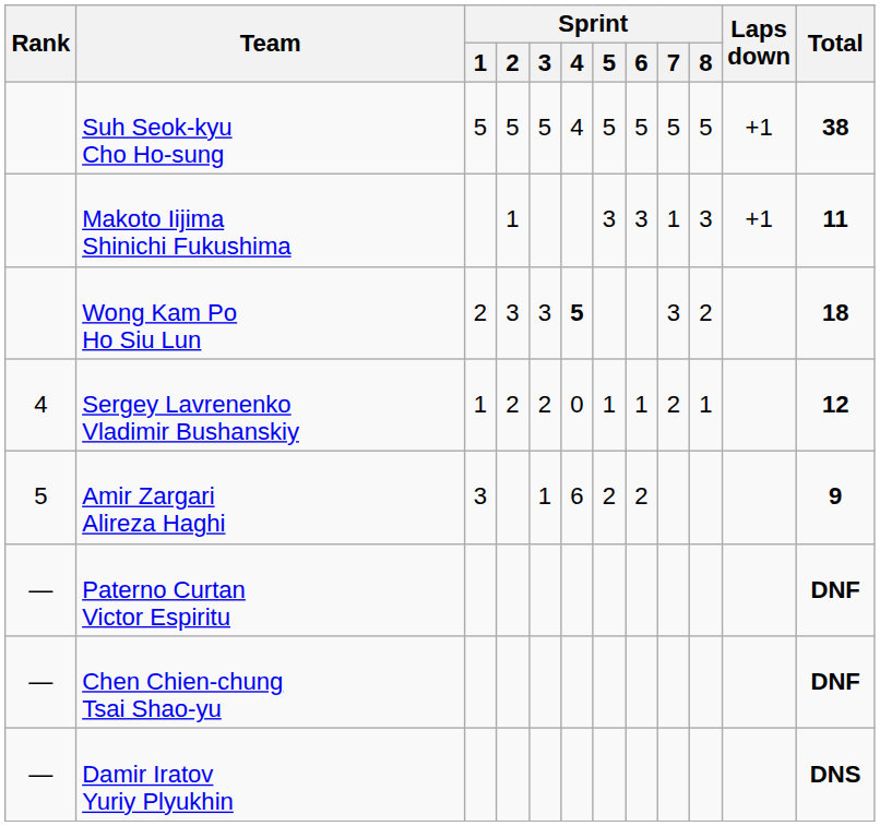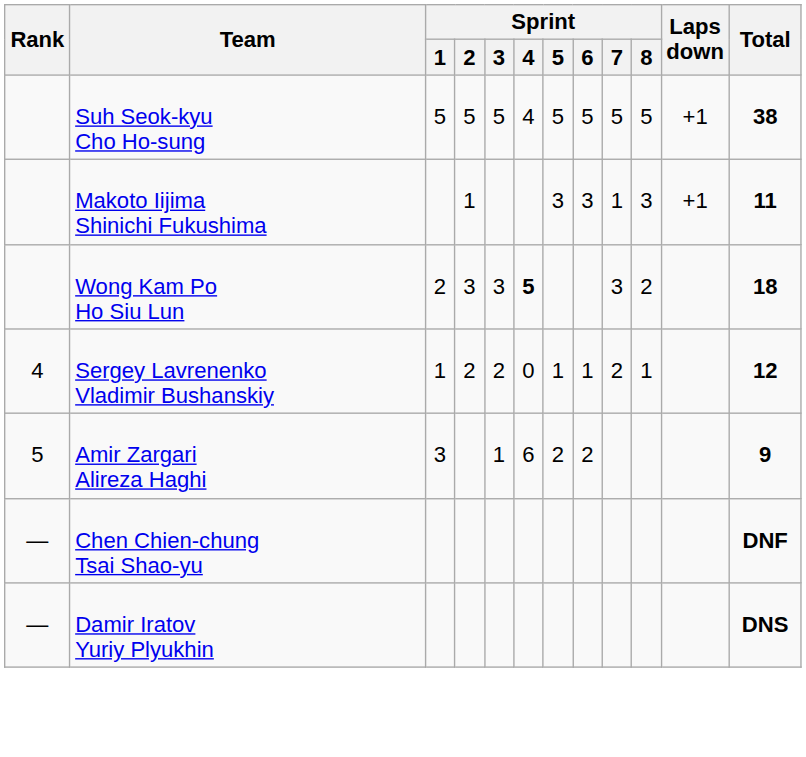- row: — | Paterno Curtan Victor Espiritu | DNF
